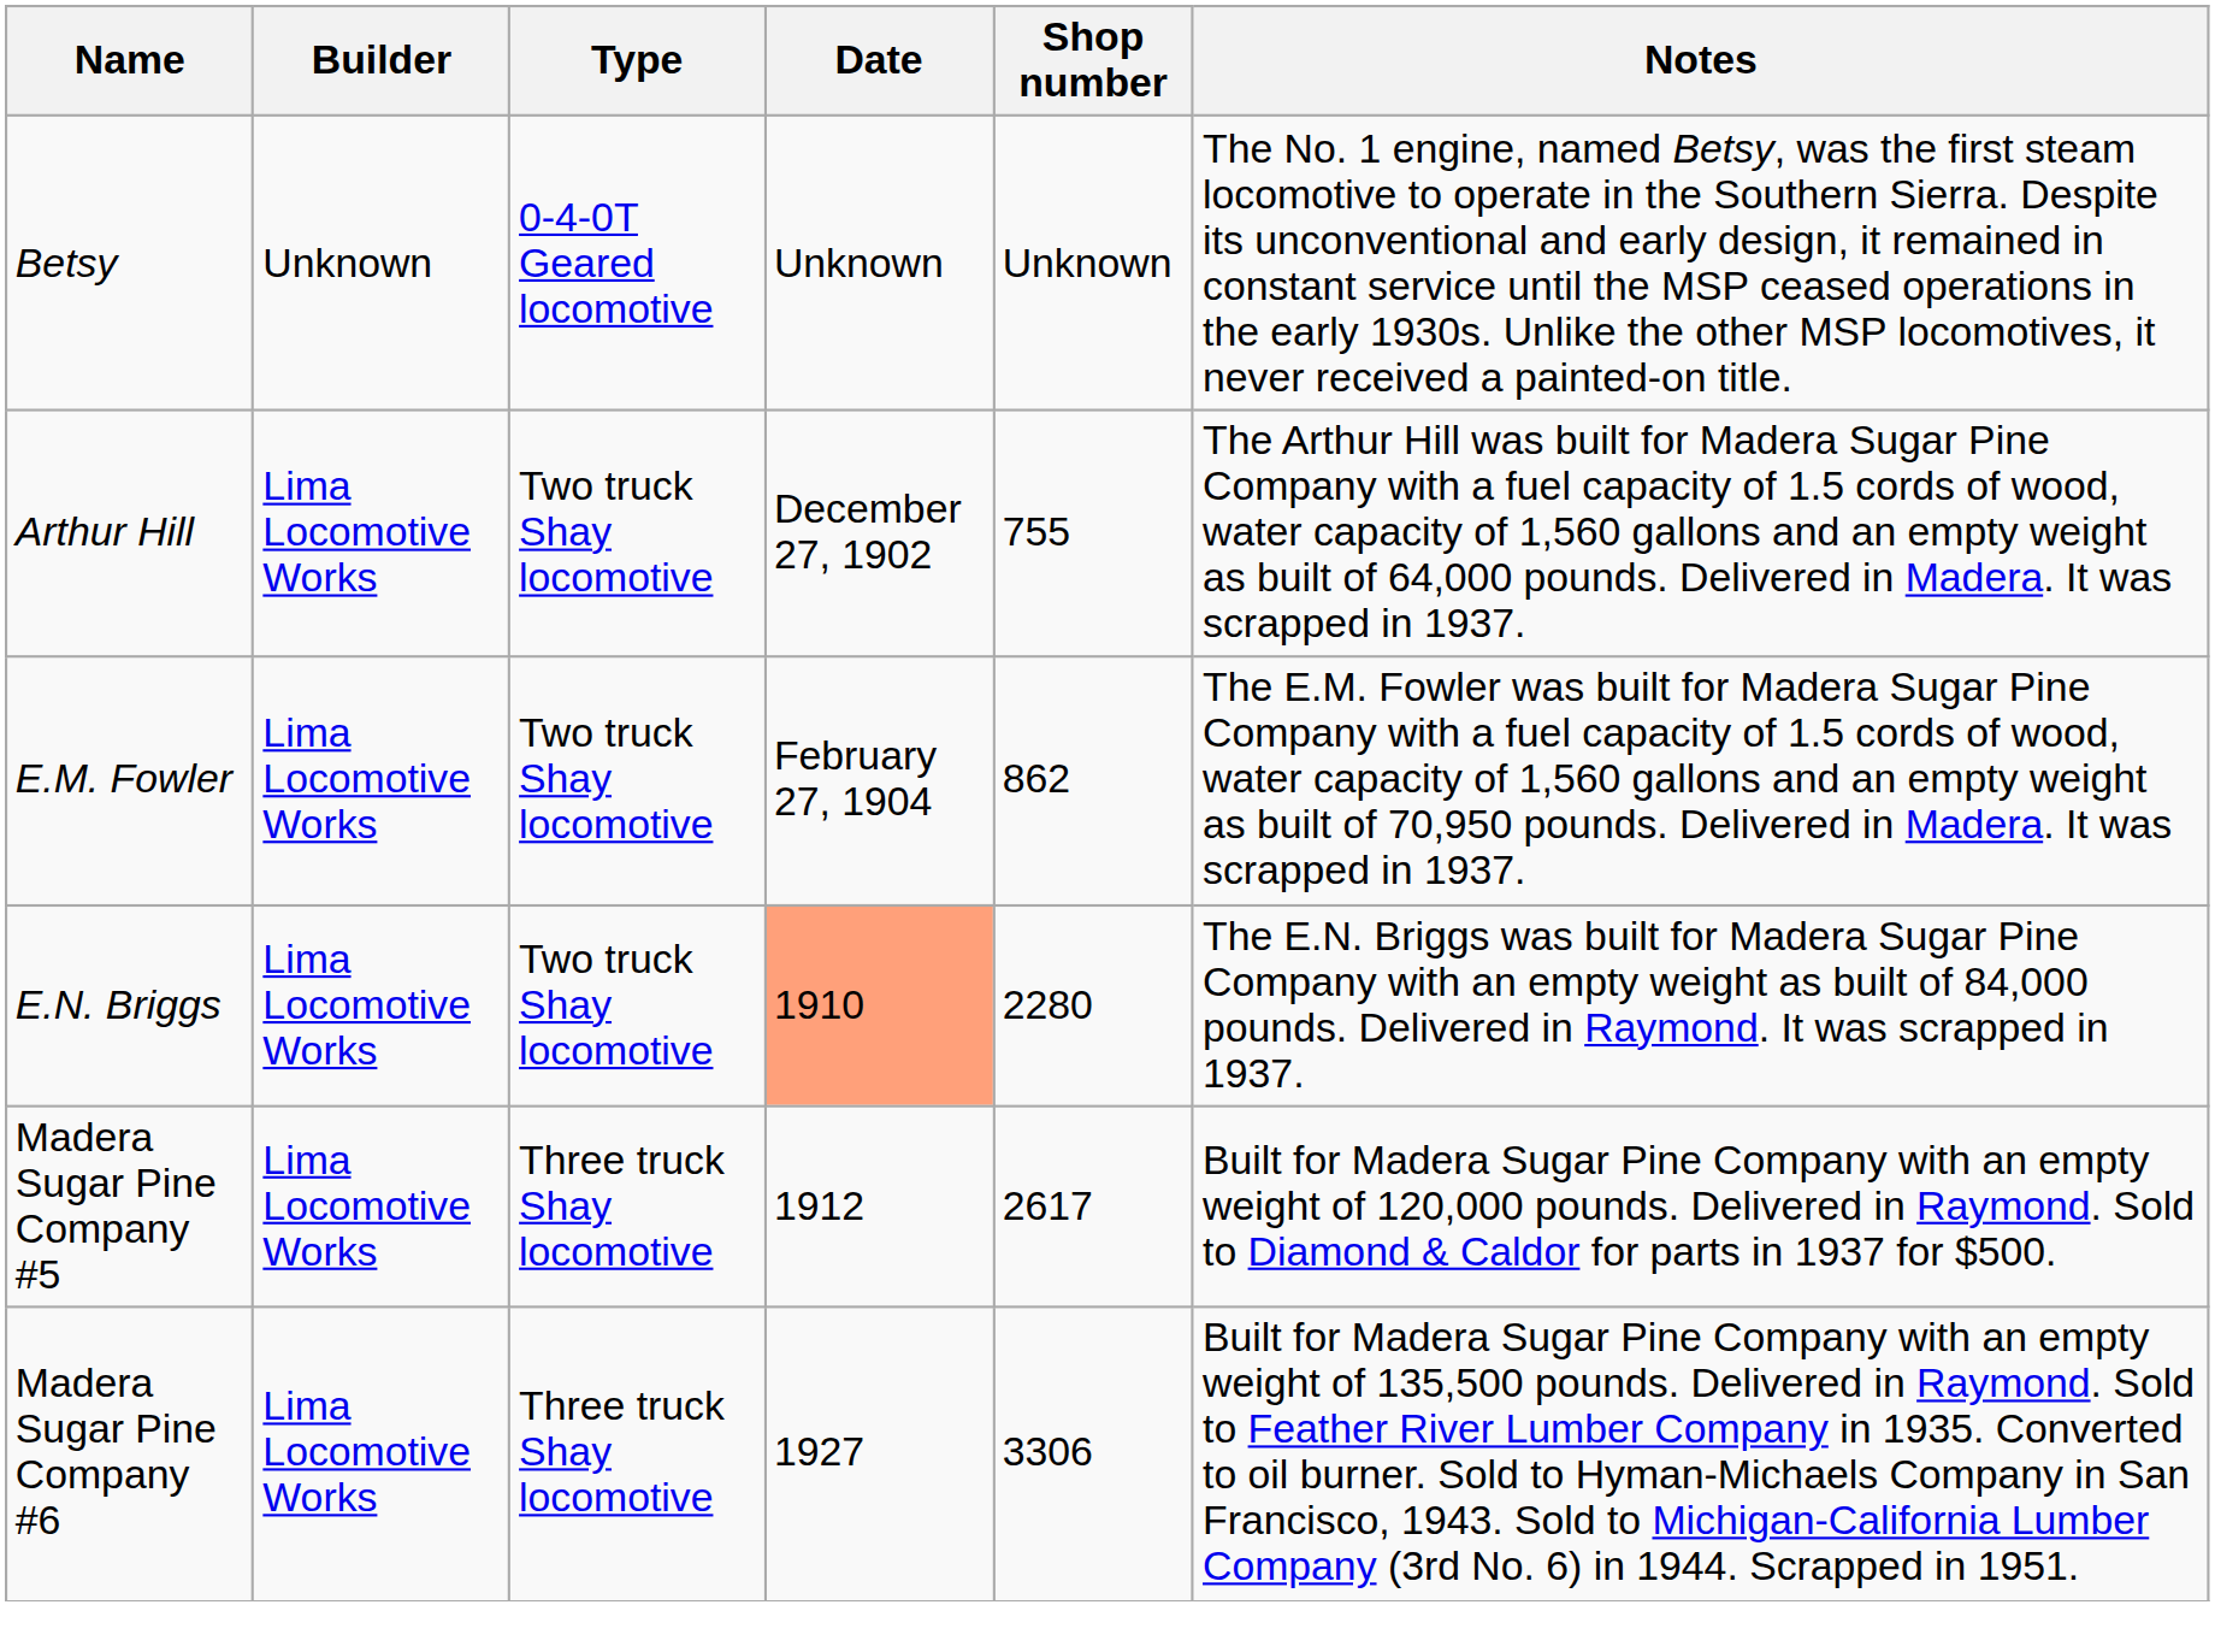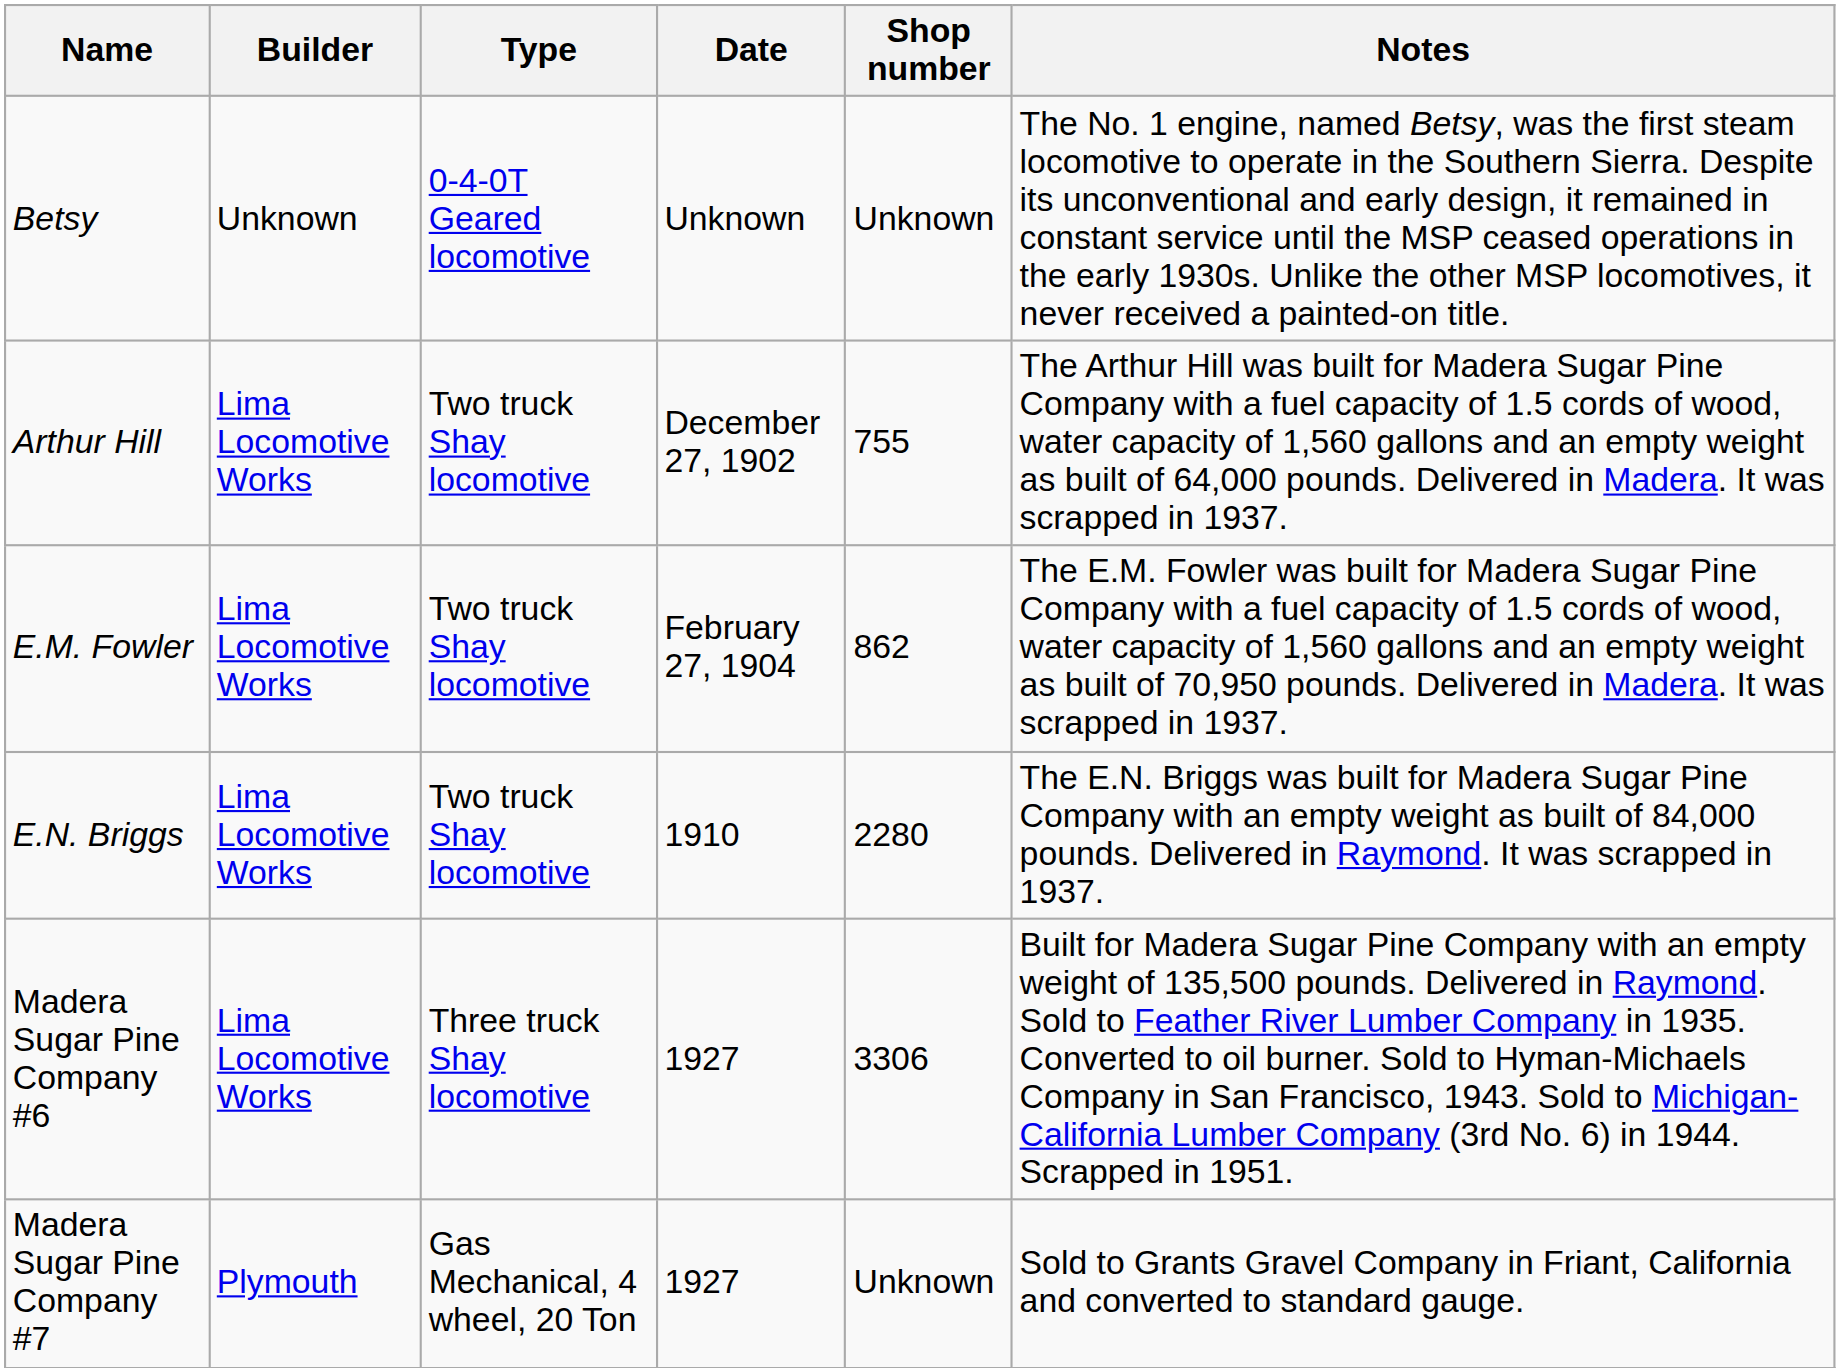E.N. Briggs | Date: lightsalmon background -> no background
- row: Madera Sugar Pine Company #5 | Lima Locomotive Works | Three truck Shay locomotive | 1912 | 2617 | Built for Madera Sugar Pine Company with an empty weight of 120,000 pounds. Delivered in Raymond. Sold to Diamond & Caldor for parts in 1937 for $500.
+ row: Madera Sugar Pine Company #7 | Plymouth | Gas Mechanical, 4 wheel, 20 Ton | 1927 | Unknown | Sold to Grants Gravel Company in Friant, California and converted to standard gauge.
